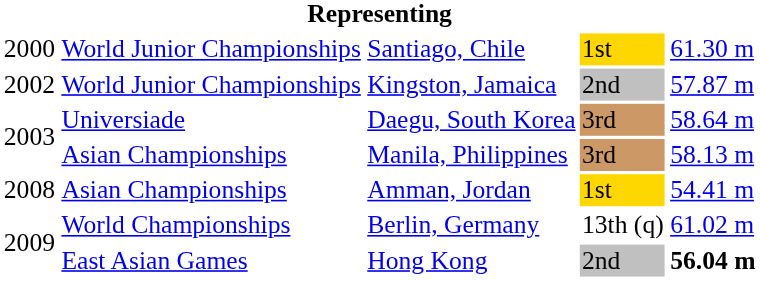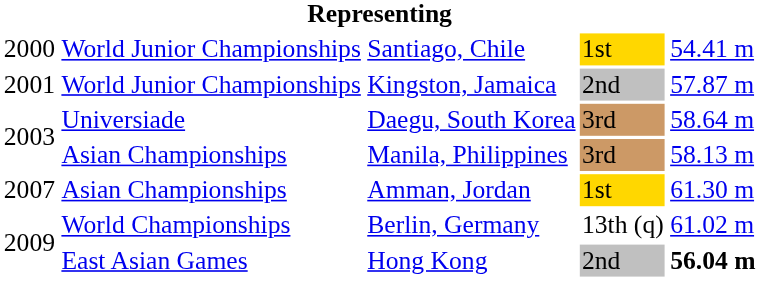Santiago, Chile | column 5: 61.30 m -> 54.41 m
Kingston, Jamaica | column 1: 2002 -> 2001
Amman, Jordan | column 1: 2008 -> 2007
Amman, Jordan | column 5: 54.41 m -> 61.30 m
